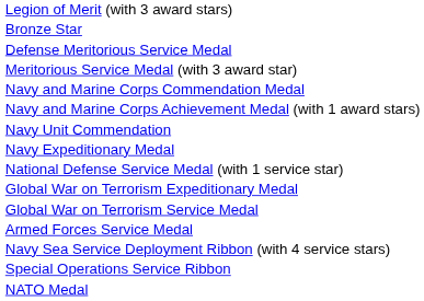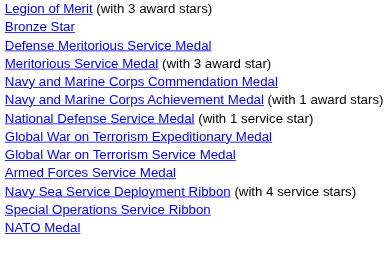- row: Navy Unit Commendation
- row: Navy Expeditionary Medal
